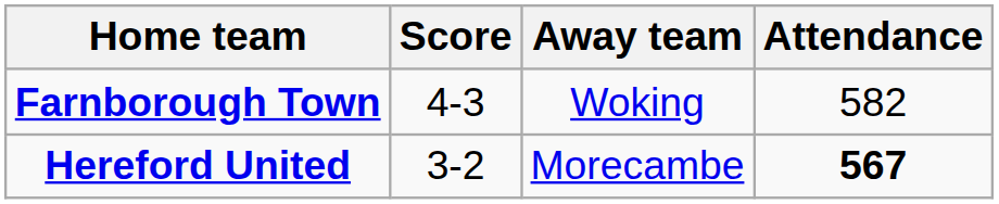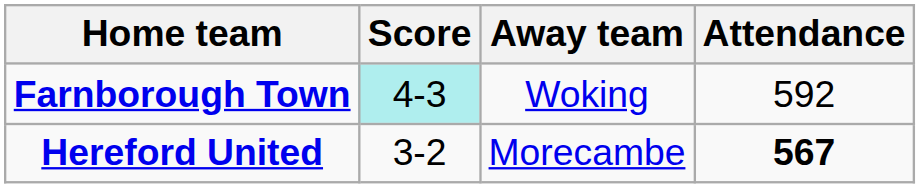Farnborough Town | Score: no background -> paleturquoise background
Farnborough Town | Attendance: 582 -> 592
